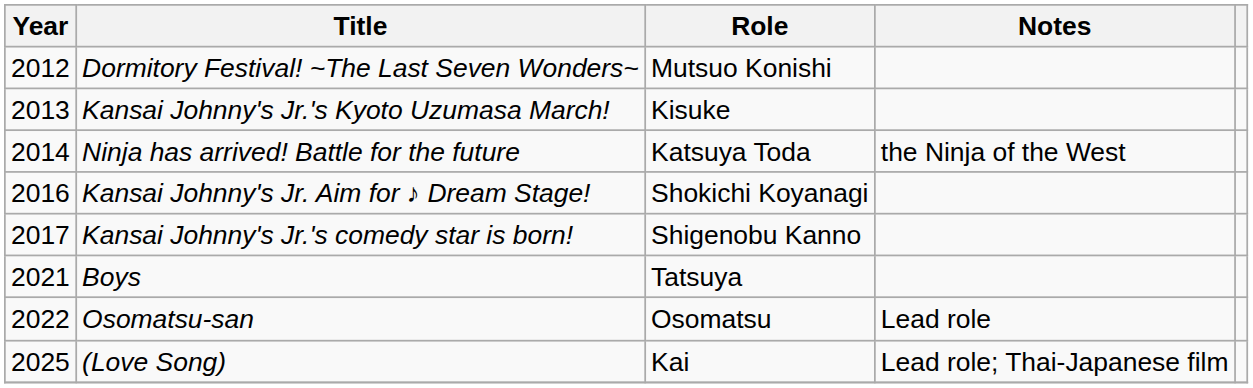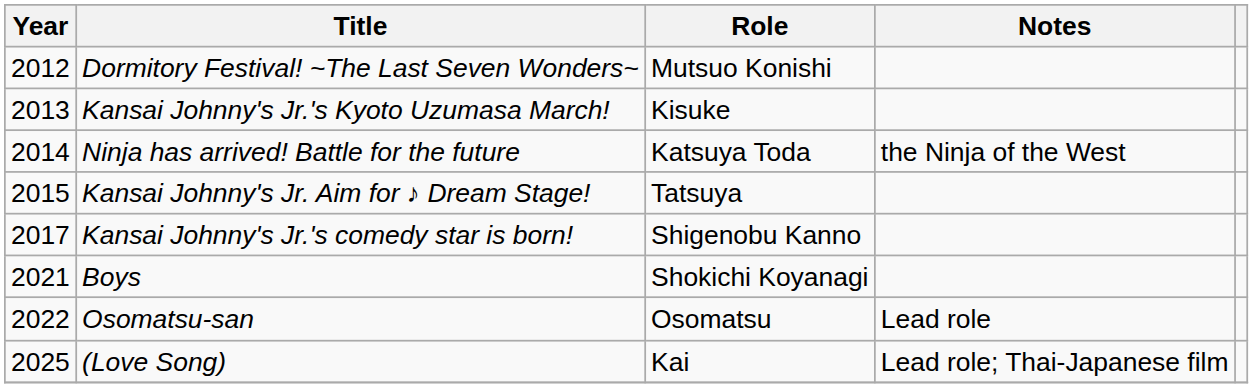Kansai Johnny's Jr. Aim for ♪ Dream Stage! | Year: 2016 -> 2015
Kansai Johnny's Jr. Aim for ♪ Dream Stage! | Role: Shokichi Koyanagi -> Tatsuya
Boys | Role: Tatsuya -> Shokichi Koyanagi
